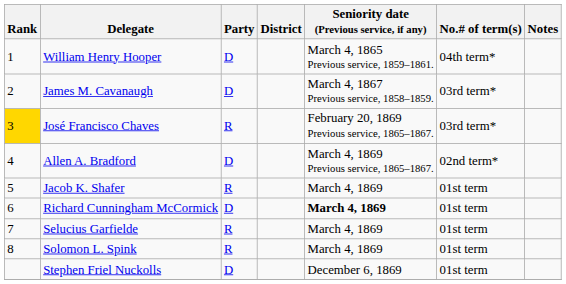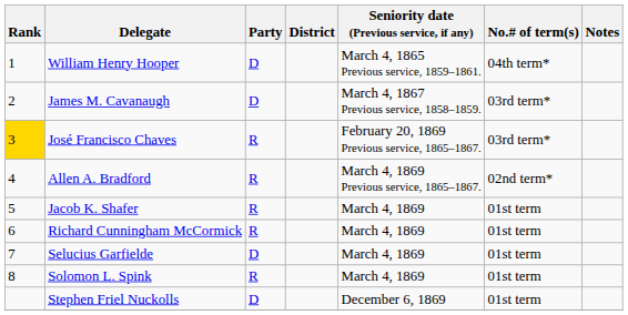Allen A. Bradford | Party: D -> R
Richard Cunningham McCormick | Party: D -> R
Richard Cunningham McCormick | Seniority date (Previous service, if any): bold -> normal
Selucius Garfielde | Party: R -> D
